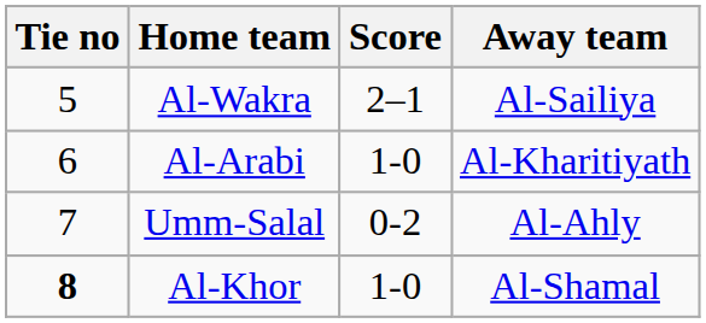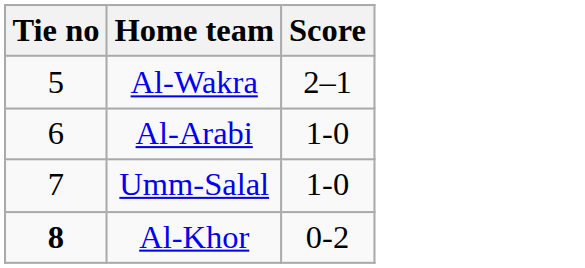- column: Away team | Al-Sailiya | Al-Kharitiyath | Al-Ahly | Al-Shamal
Umm-Salal | Score: 0-2 -> 1-0
Al-Khor | Score: 1-0 -> 0-2
